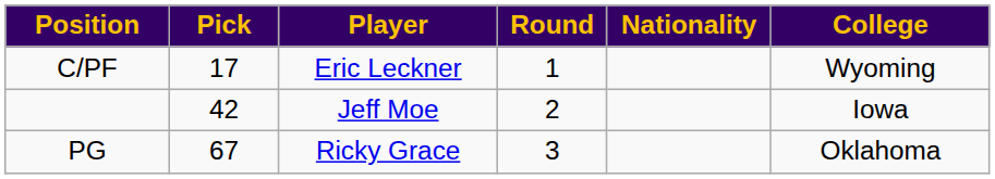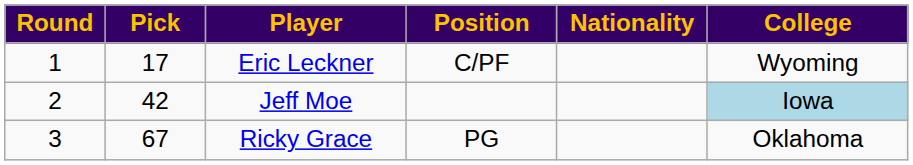columns swapped: Round <-> Position
Jeff Moe | College: no background -> lightblue background
